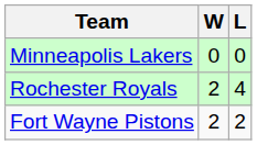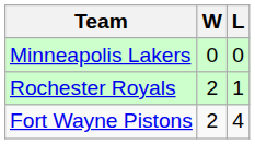Rochester Royals | L: 4 -> 1
Fort Wayne Pistons | L: 2 -> 4
